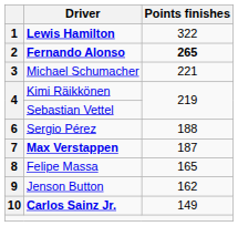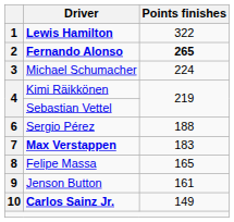3 | Points finishes: 221 -> 224
7 | Points finishes: 187 -> 183
9 | Points finishes: 162 -> 161
